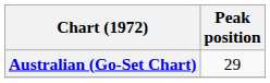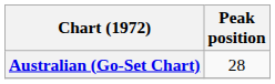Australian (Go-Set Chart) | Peak position: 29 -> 28
